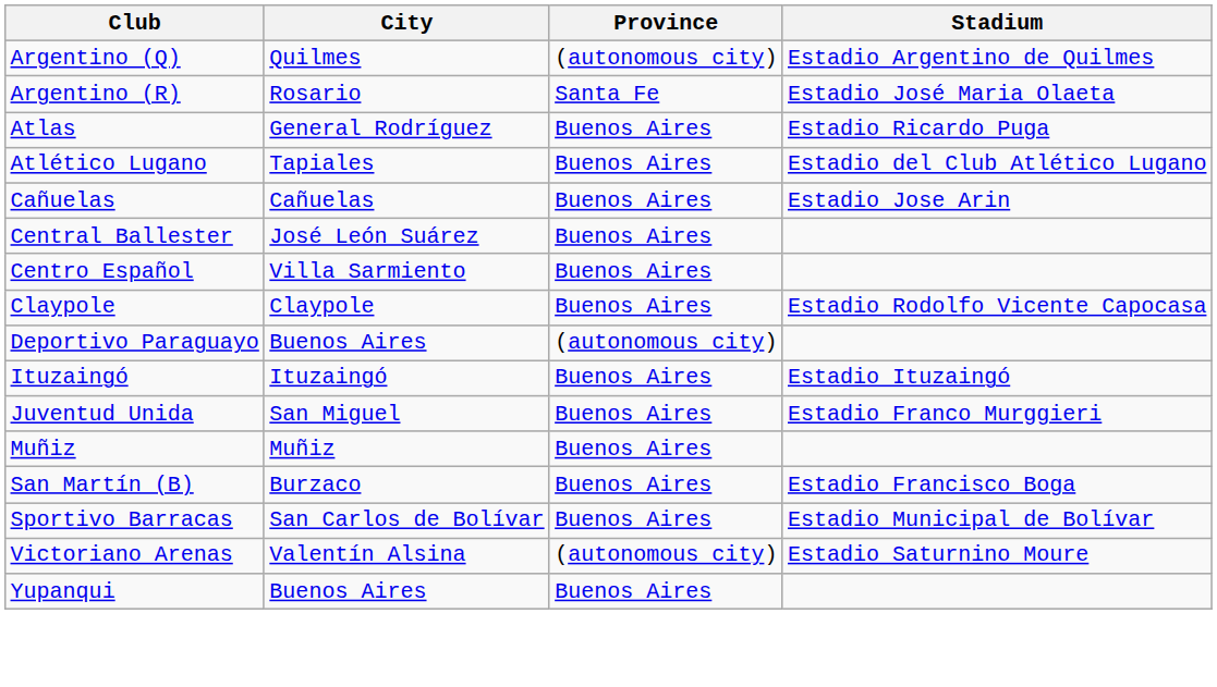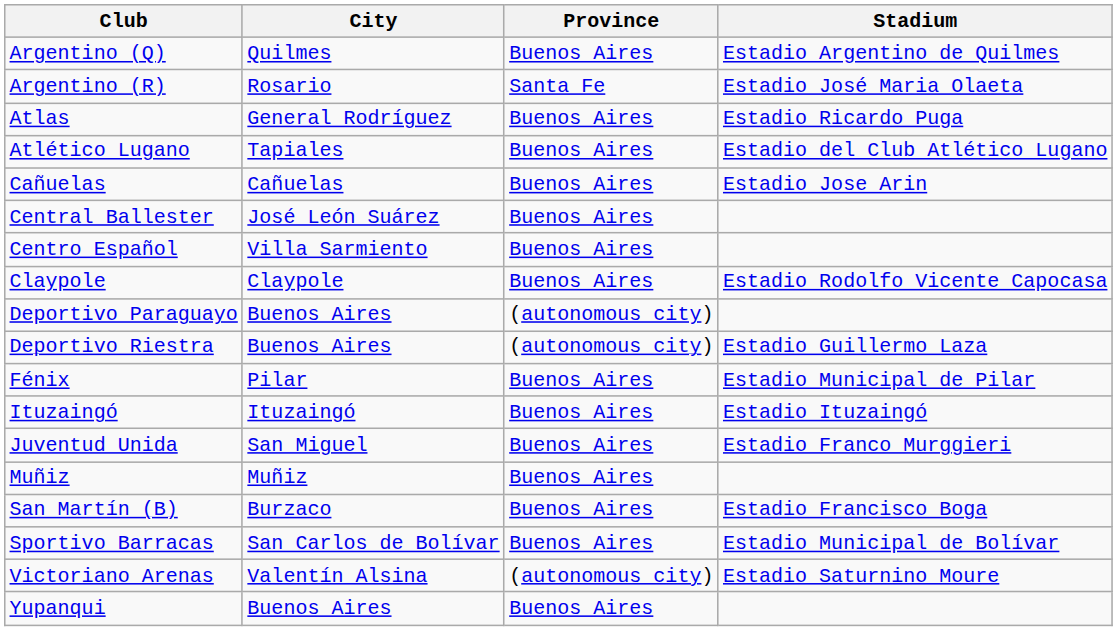Argentino (Q) | Province: (autonomous city) -> Buenos Aires
+ row: Deportivo Riestra | Buenos Aires | (autonomous city) | Estadio Guillermo Laza
+ row: Fénix | Pilar | Buenos Aires | Estadio Municipal de Pilar
